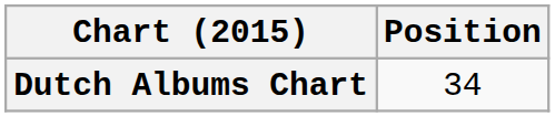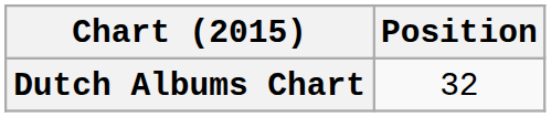Dutch Albums Chart | Position: 34 -> 32
